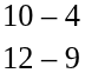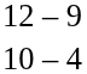rows swapped: 12 – 9 <-> 10 – 4
